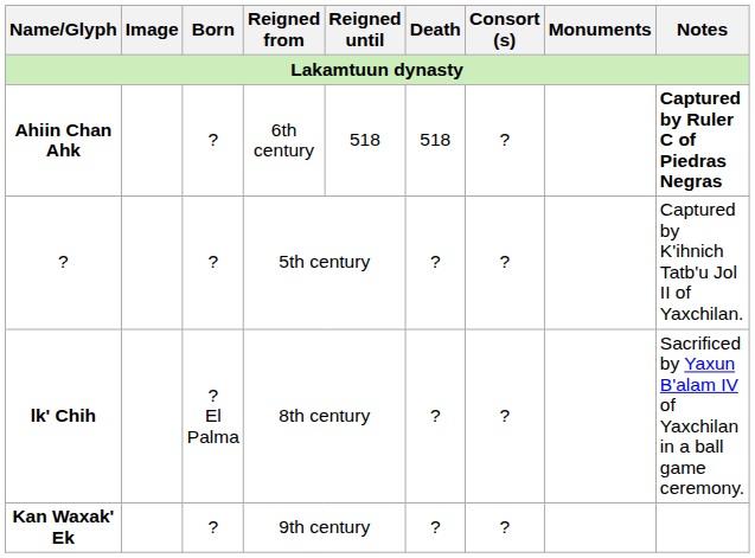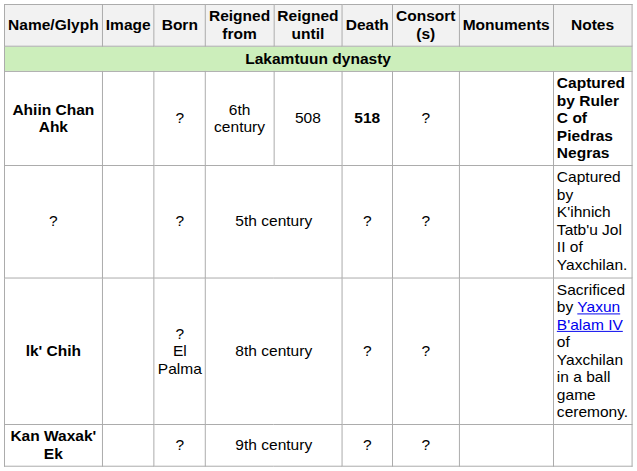Ahiin Chan Ahk | Reigned until: 518 -> 508
Ahiin Chan Ahk | Death: normal -> bold
